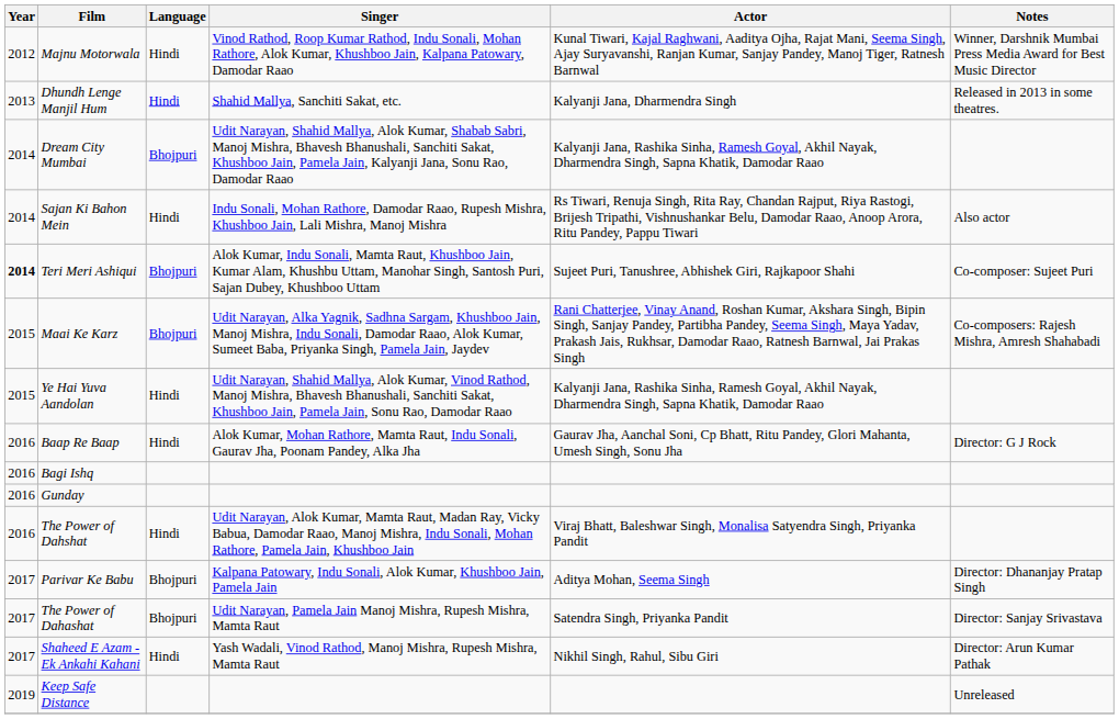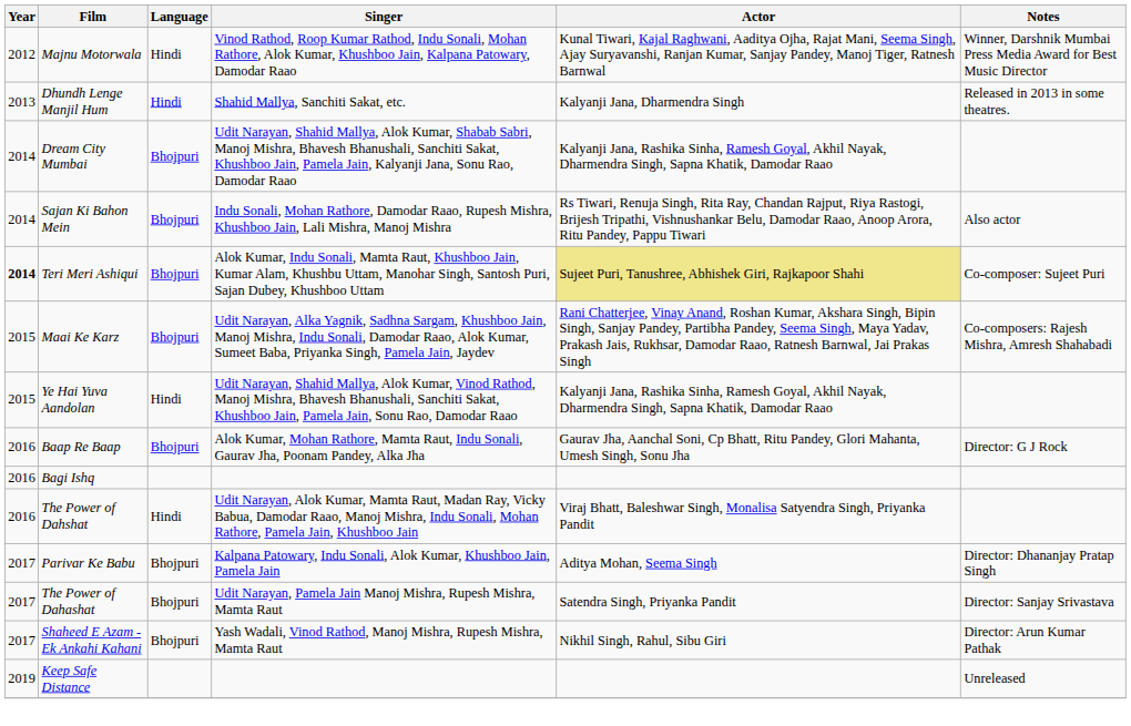Sajan Ki Bahon Mein | Language: Hindi -> Bhojpuri
Teri Meri Ashiqui | Actor: no background -> khaki background
Baap Re Baap | Language: Hindi -> Bhojpuri
- row: 2016 | Gunday
Shaheed E Azam - Ek Ankahi Kahani | Language: Hindi -> Bhojpuri
